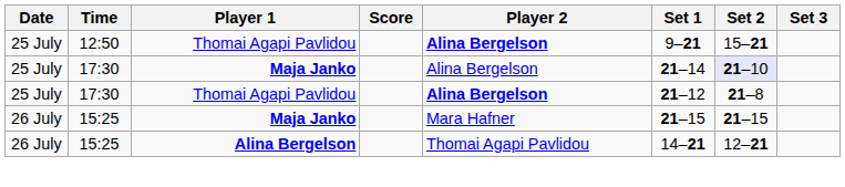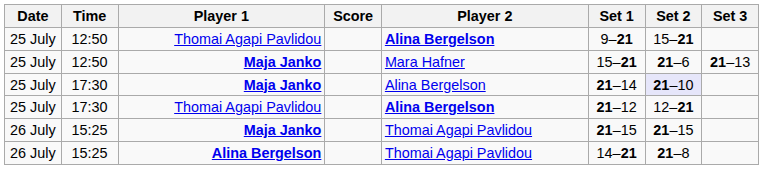+ row: 25 July | 12:50 | Maja Janko | Mara Hafner | 15–21 | 21–6 | 21–13
17:30 / Thomai Agapi Pavlidou | Set 2: 21–8 -> 12–21
15:25 / Maja Janko | Player 2: Mara Hafner -> Thomai Agapi Pavlidou
15:25 / Alina Bergelson | Set 2: 12–21 -> 21–8
